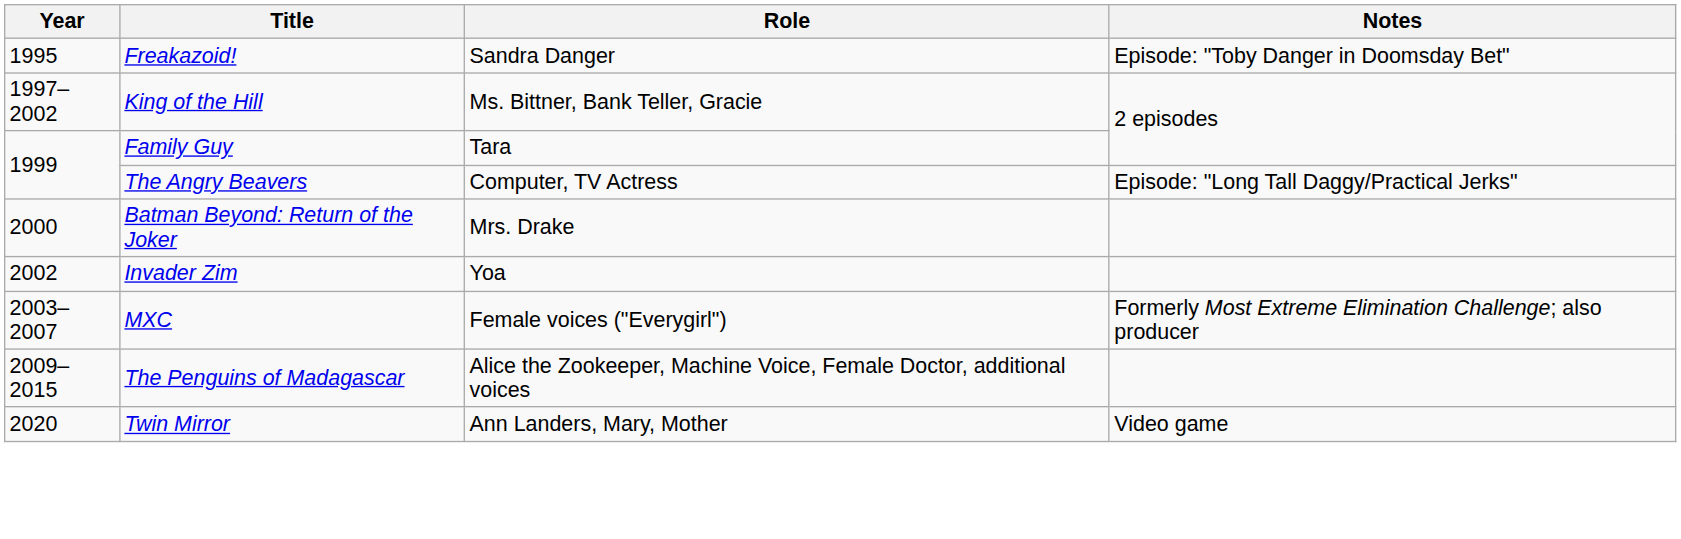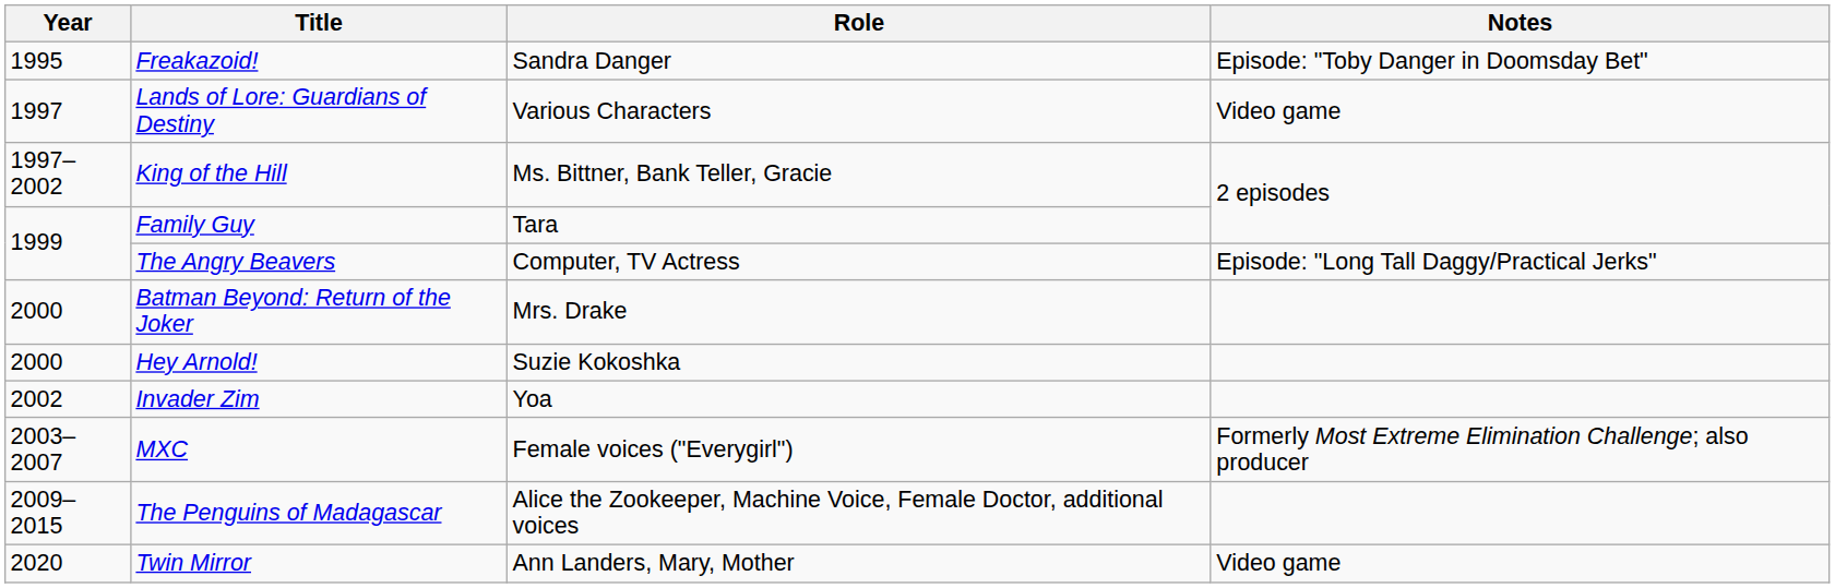+ row: 1997 | Lands of Lore: Guardians of Destiny | Various Characters | Video game
+ row: 2000 | Hey Arnold! | Suzie Kokoshka
